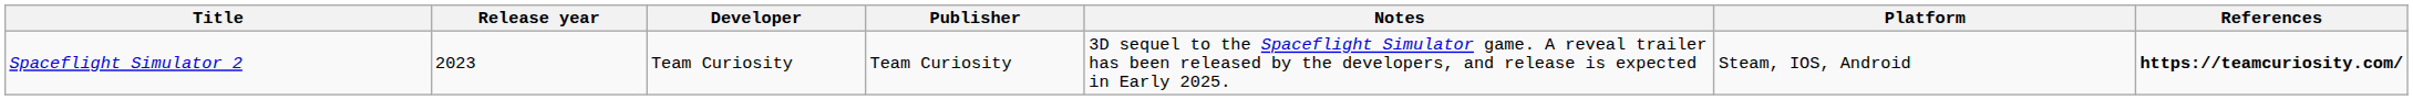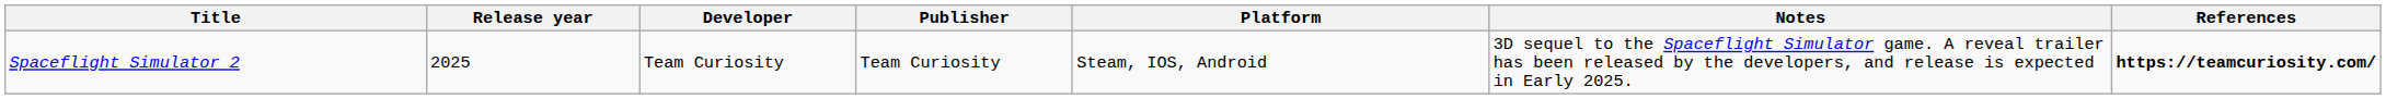columns swapped: Platform <-> Notes
Spaceflight Simulator 2 | Release year: 2023 -> 2025
